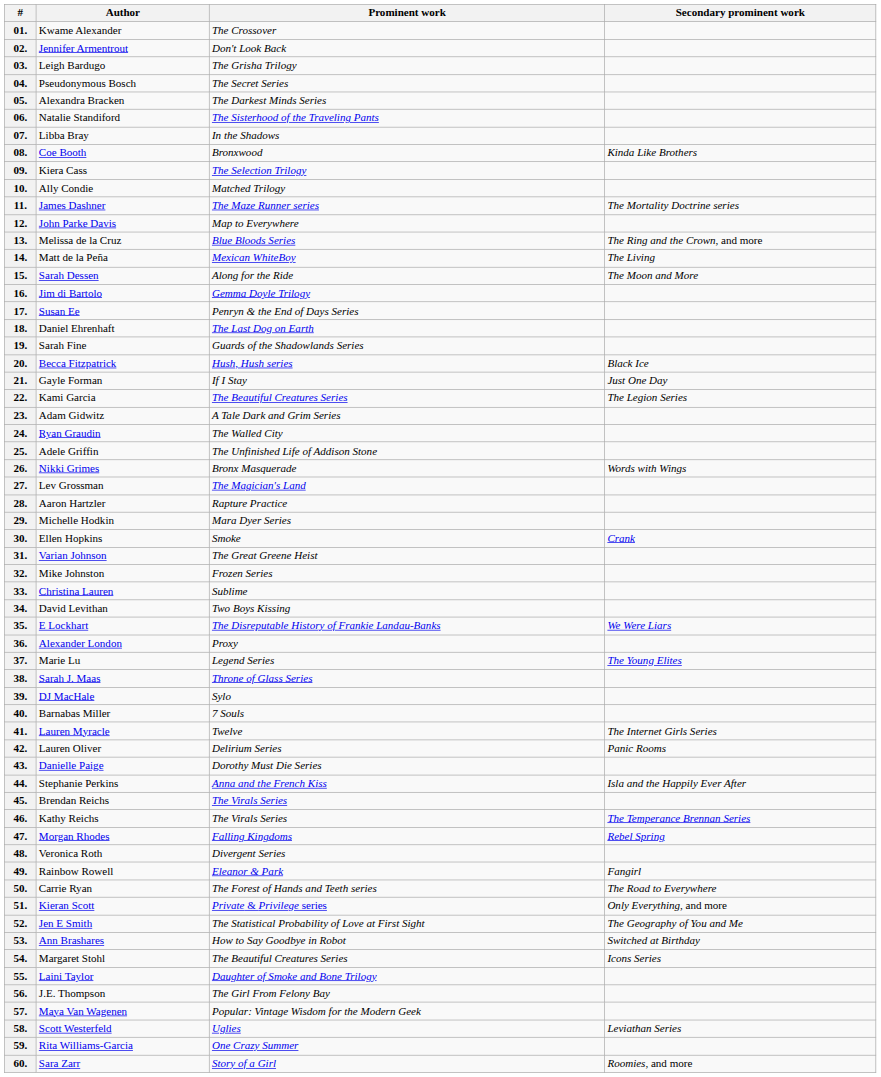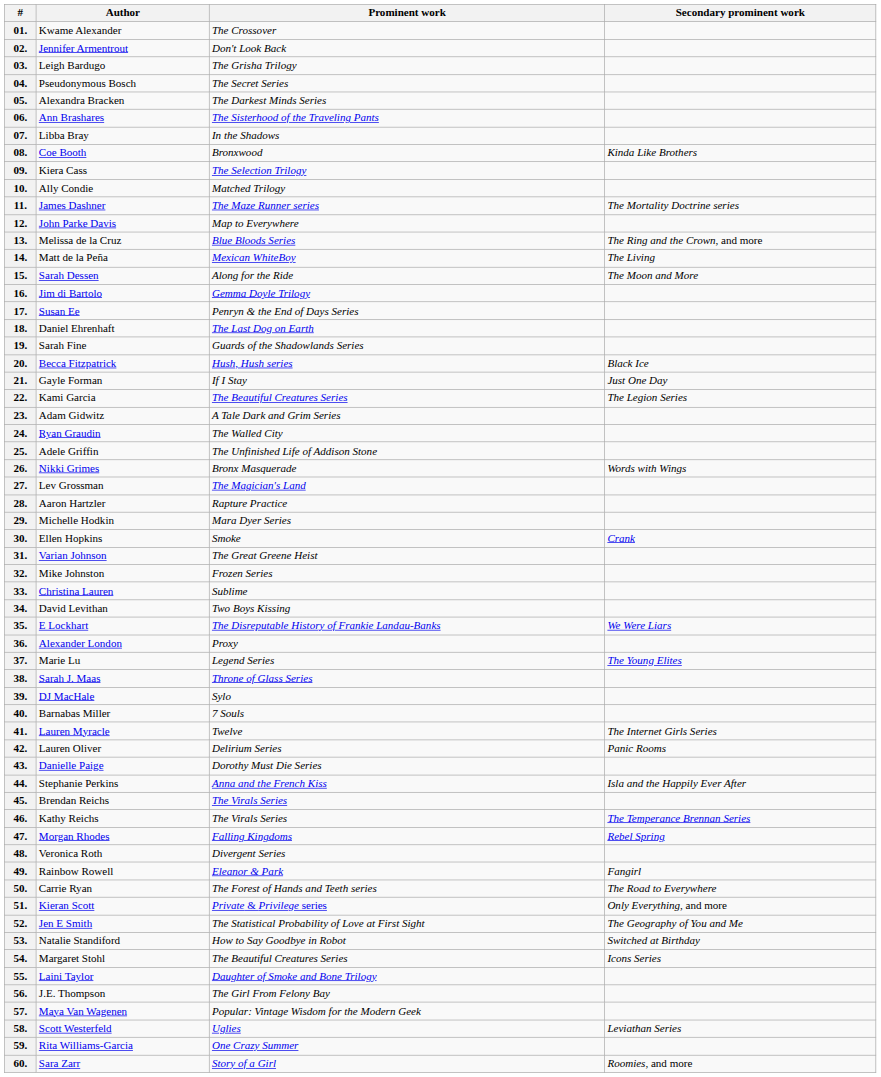06. | Author: Natalie Standiford -> Ann Brashares
53. | Author: Ann Brashares -> Natalie Standiford
